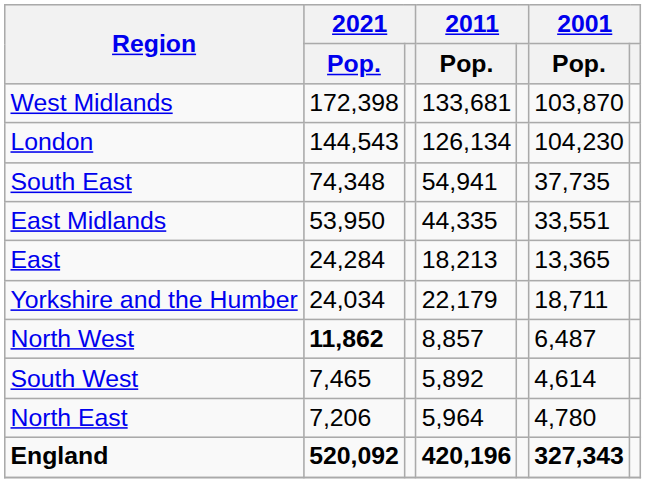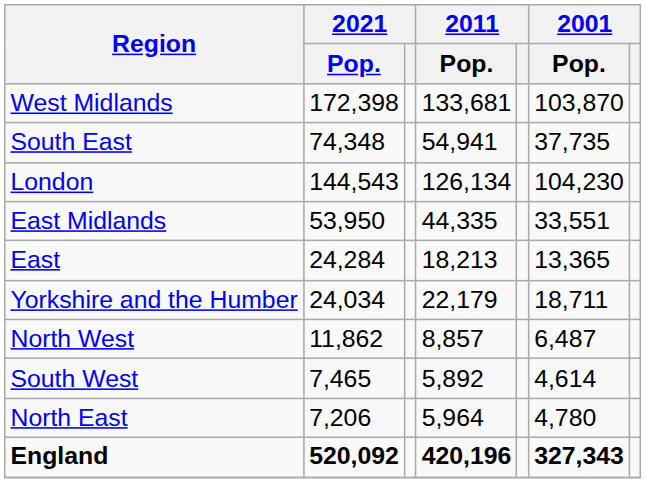rows swapped: London <-> South East
North West | 2021 / Pop.: bold -> normal
